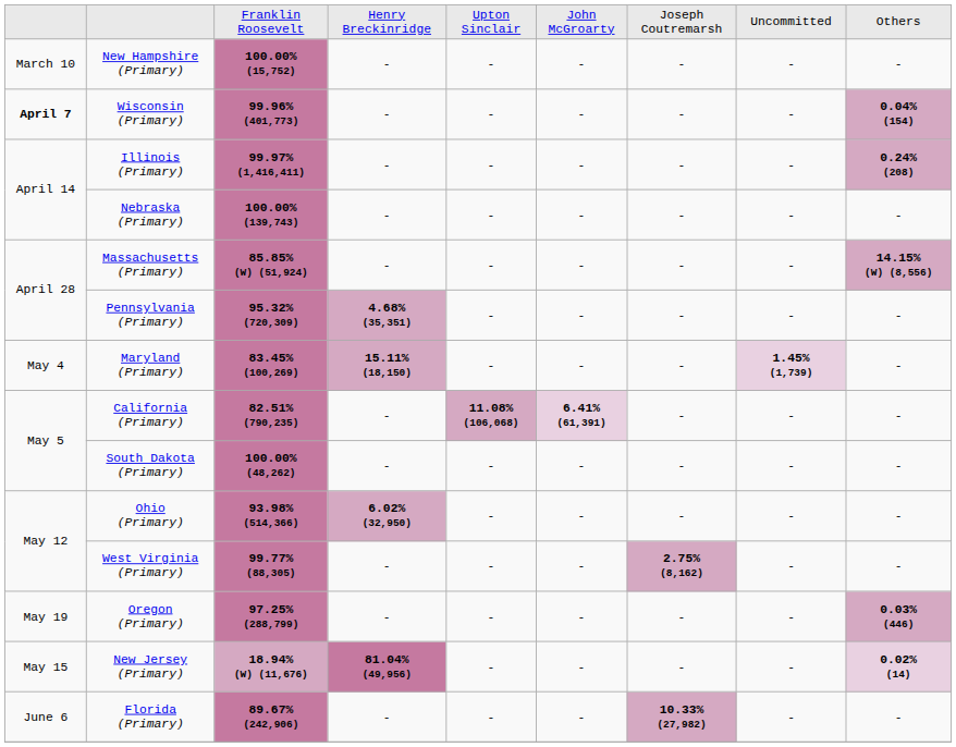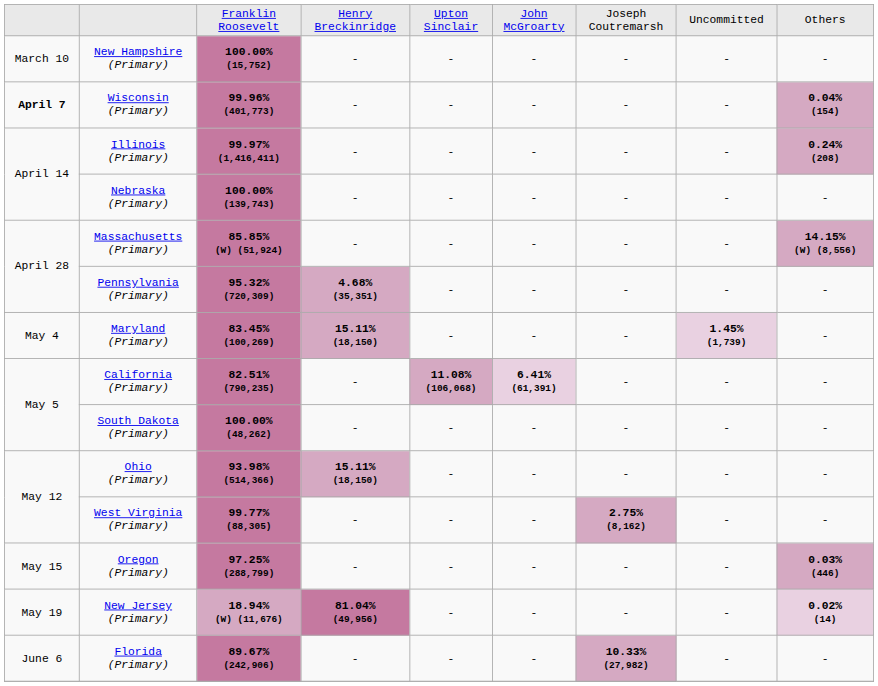Ohio (Primary) | column 4: 6.02% (32,950) -> 15.11% (18,150)
Oregon (Primary) | column 1: May 19 -> May 15
New Jersey (Primary) | column 1: May 15 -> May 19
